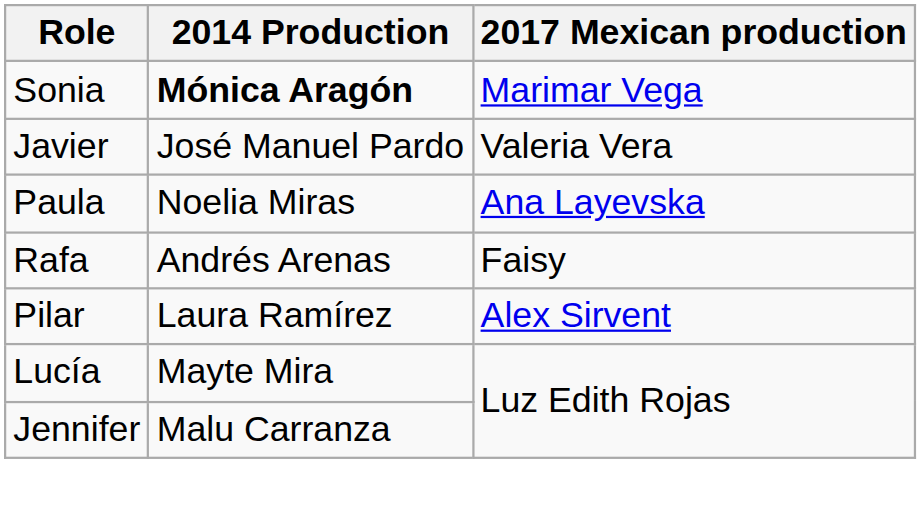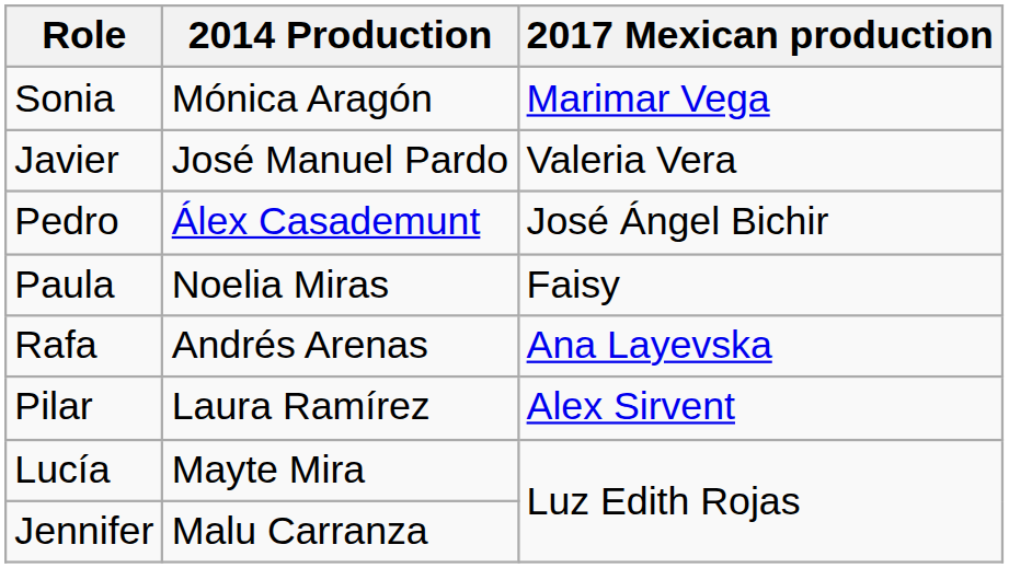Sonia | 2014 Production: bold -> normal
+ row: Pedro | Álex Casademunt | José Ángel Bichir
Paula | 2017 Mexican production: Ana Layevska -> Faisy
Rafa | 2017 Mexican production: Faisy -> Ana Layevska
